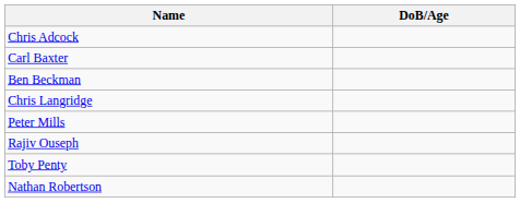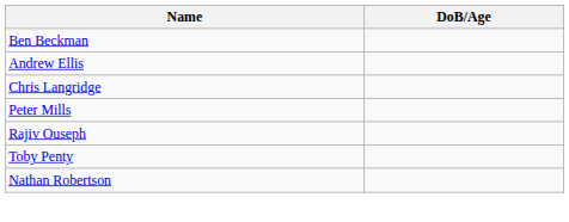- row: Chris Adcock
- row: Carl Baxter
+ row: Andrew Ellis
